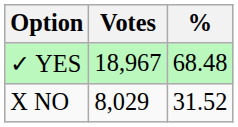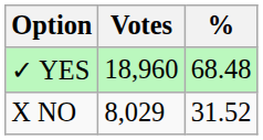✓ YES | Votes: 18,967 -> 18,960
